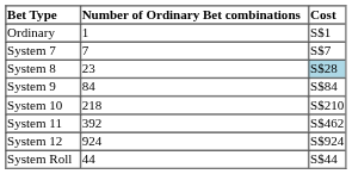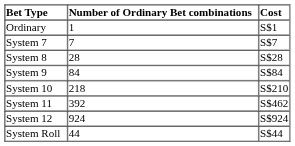System 8 | Number of Ordinary Bet combinations: 23 -> 28
System 8 | Cost: lightblue background -> no background
